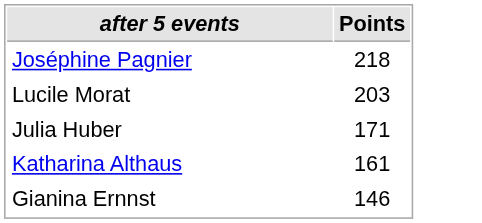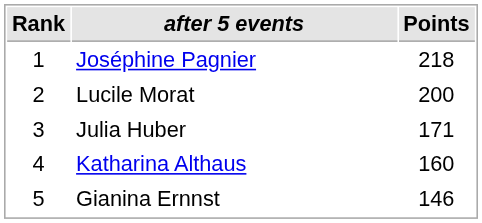+ column: Rank | 1 | 2 | 3 | 4 | 5
Lucile Morat | Points: 203 -> 200
Katharina Althaus | Points: 161 -> 160
